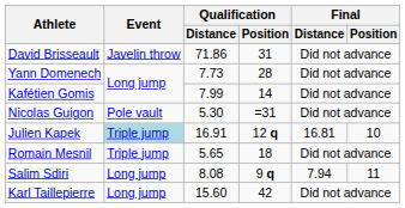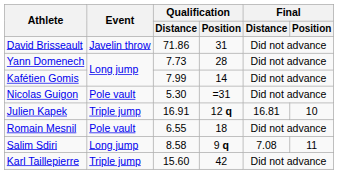Julien Kapek | Event: lightblue background -> no background
Romain Mesnil | Event: Triple jump -> Pole vault
Romain Mesnil | Qualification / Distance: 5.65 -> 6.55
Salim Sdiri | Qualification / Distance: 8.08 -> 8.58
Salim Sdiri | Final / Distance: 7.94 -> 7.08
Karl Taillepierre | Event: Long jump -> Triple jump
